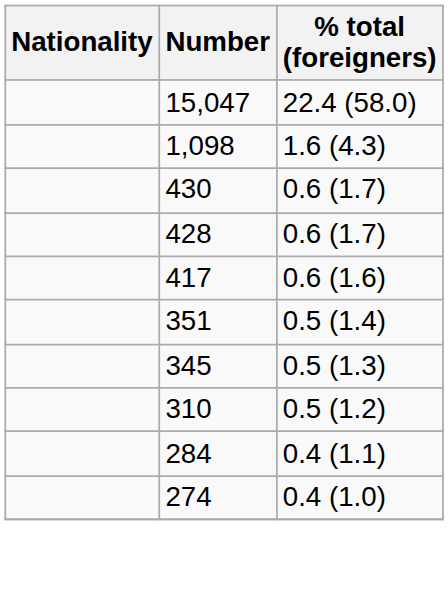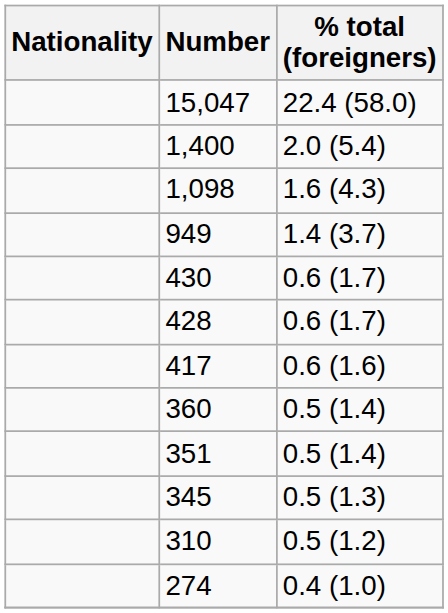+ row: 1,400 | 2.0 (5.4)
+ row: 949 | 1.4 (3.7)
+ row: 360 | 0.5 (1.4)
- row: 284 | 0.4 (1.1)
